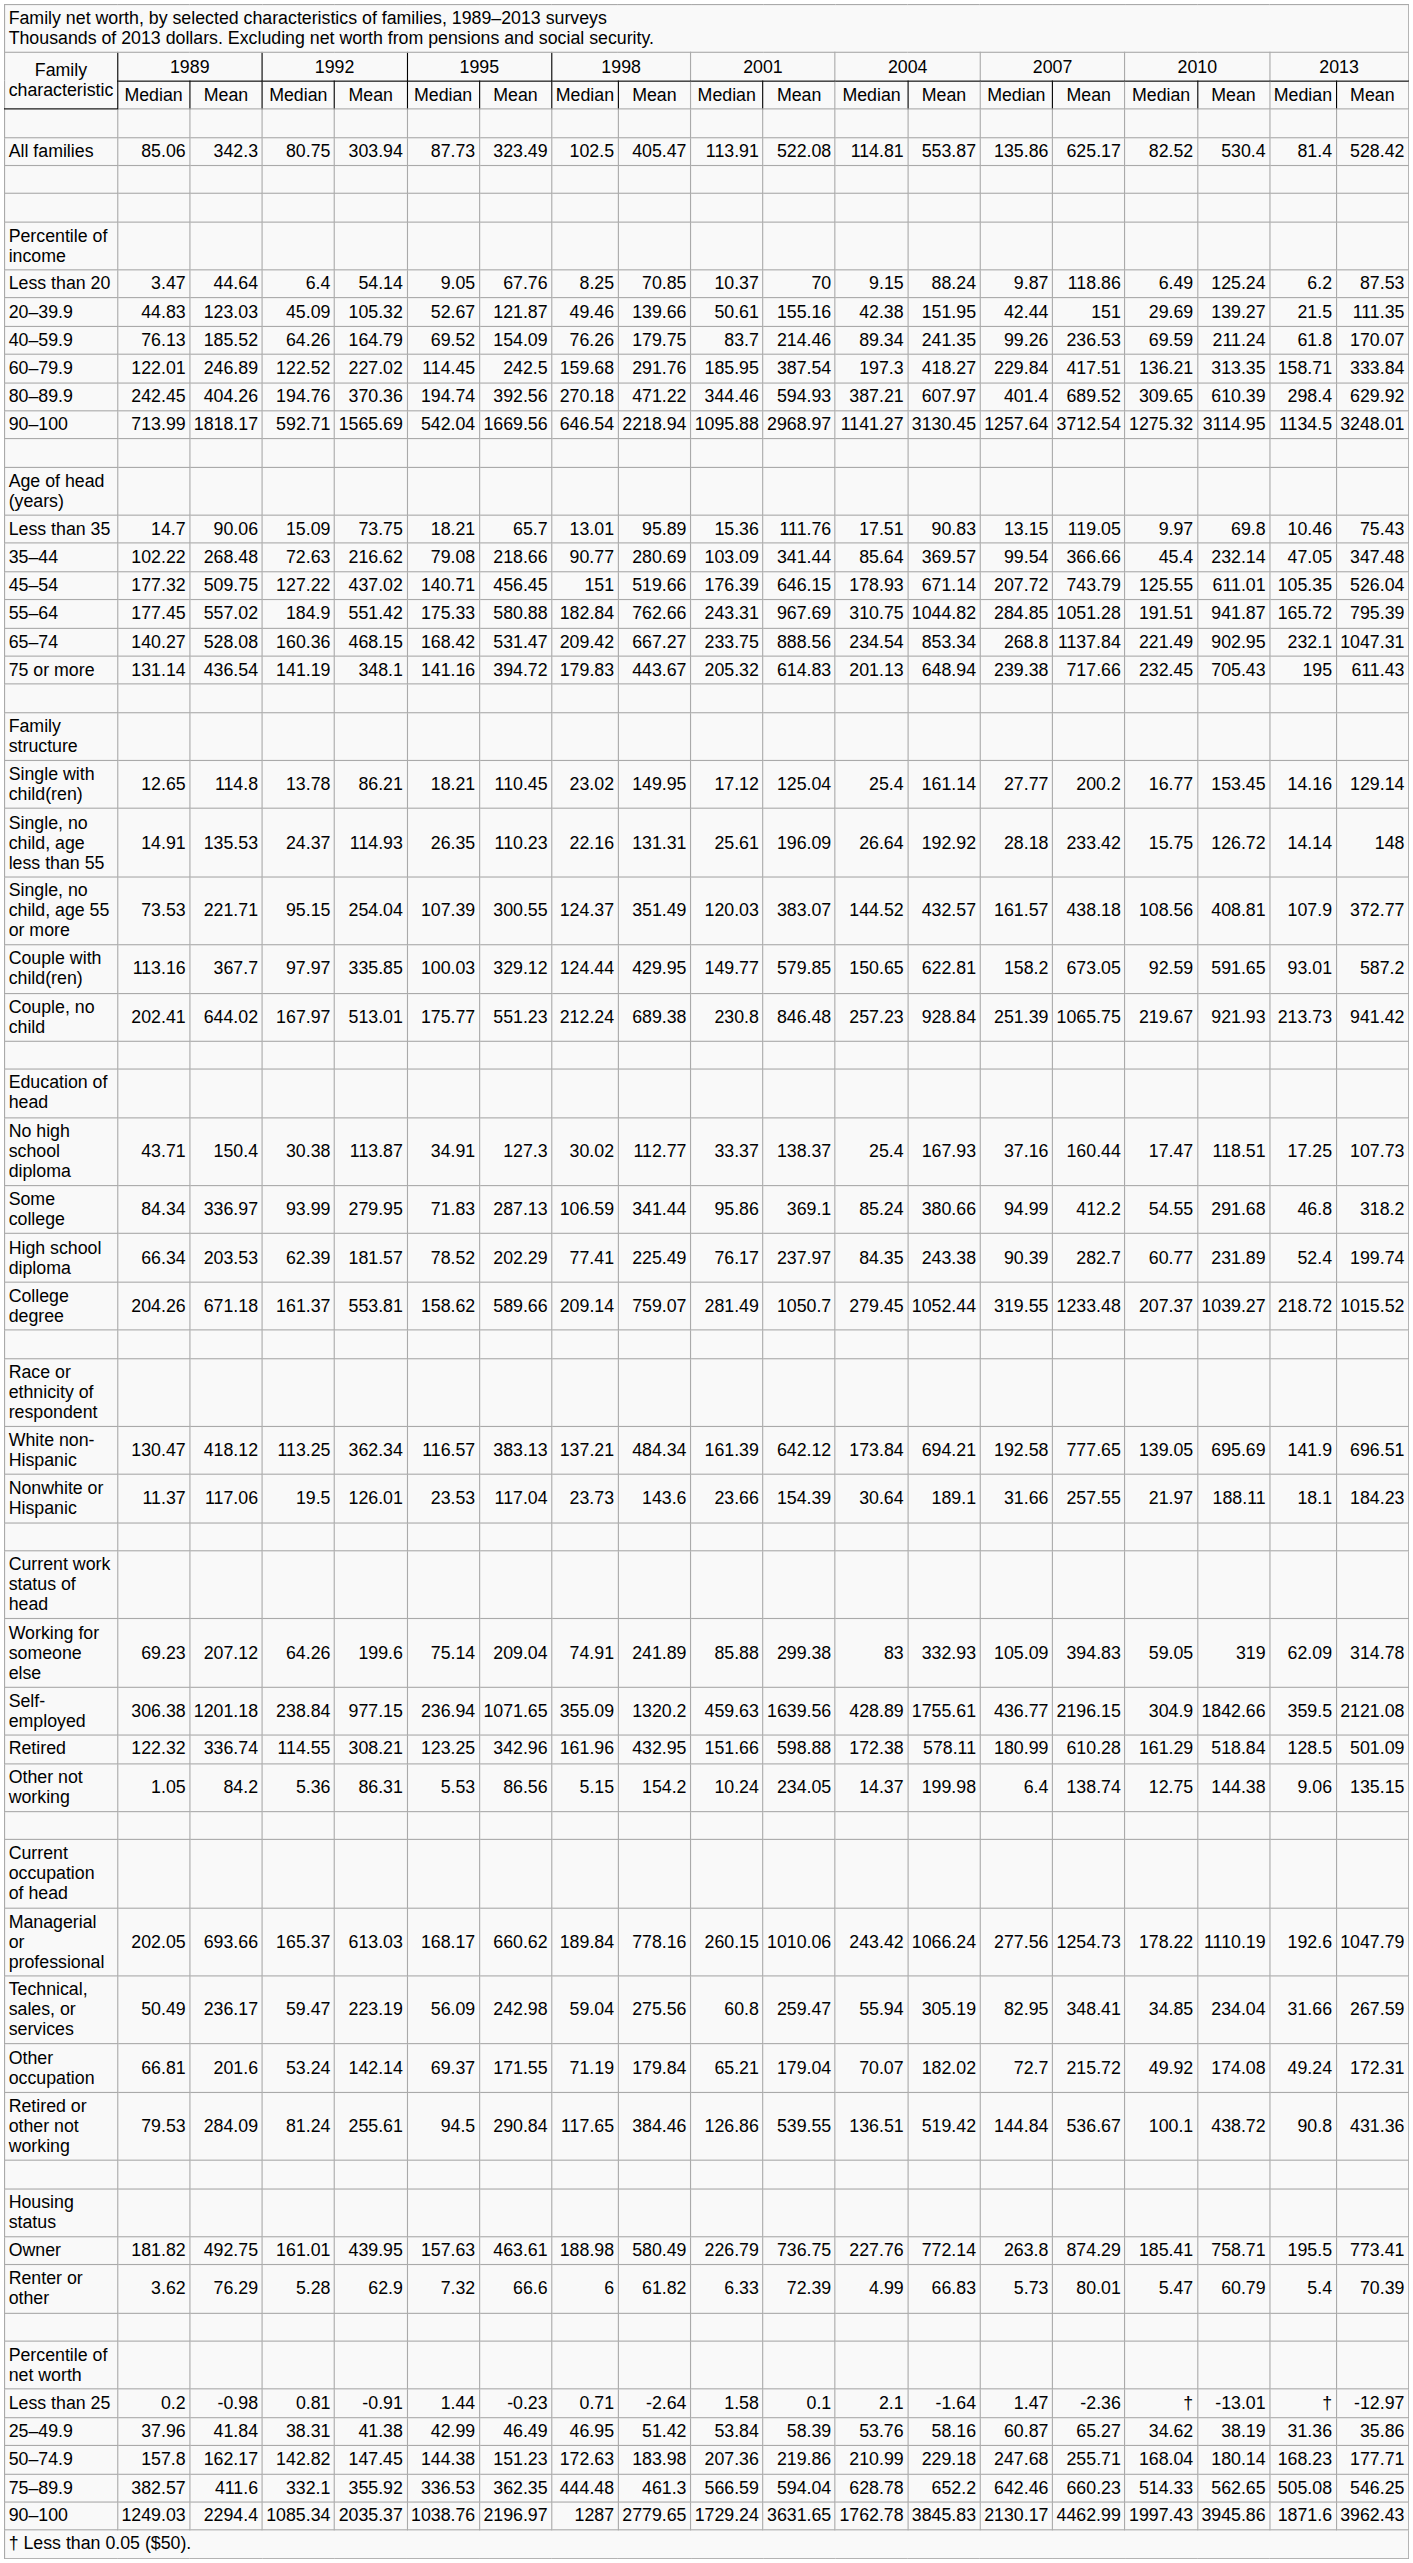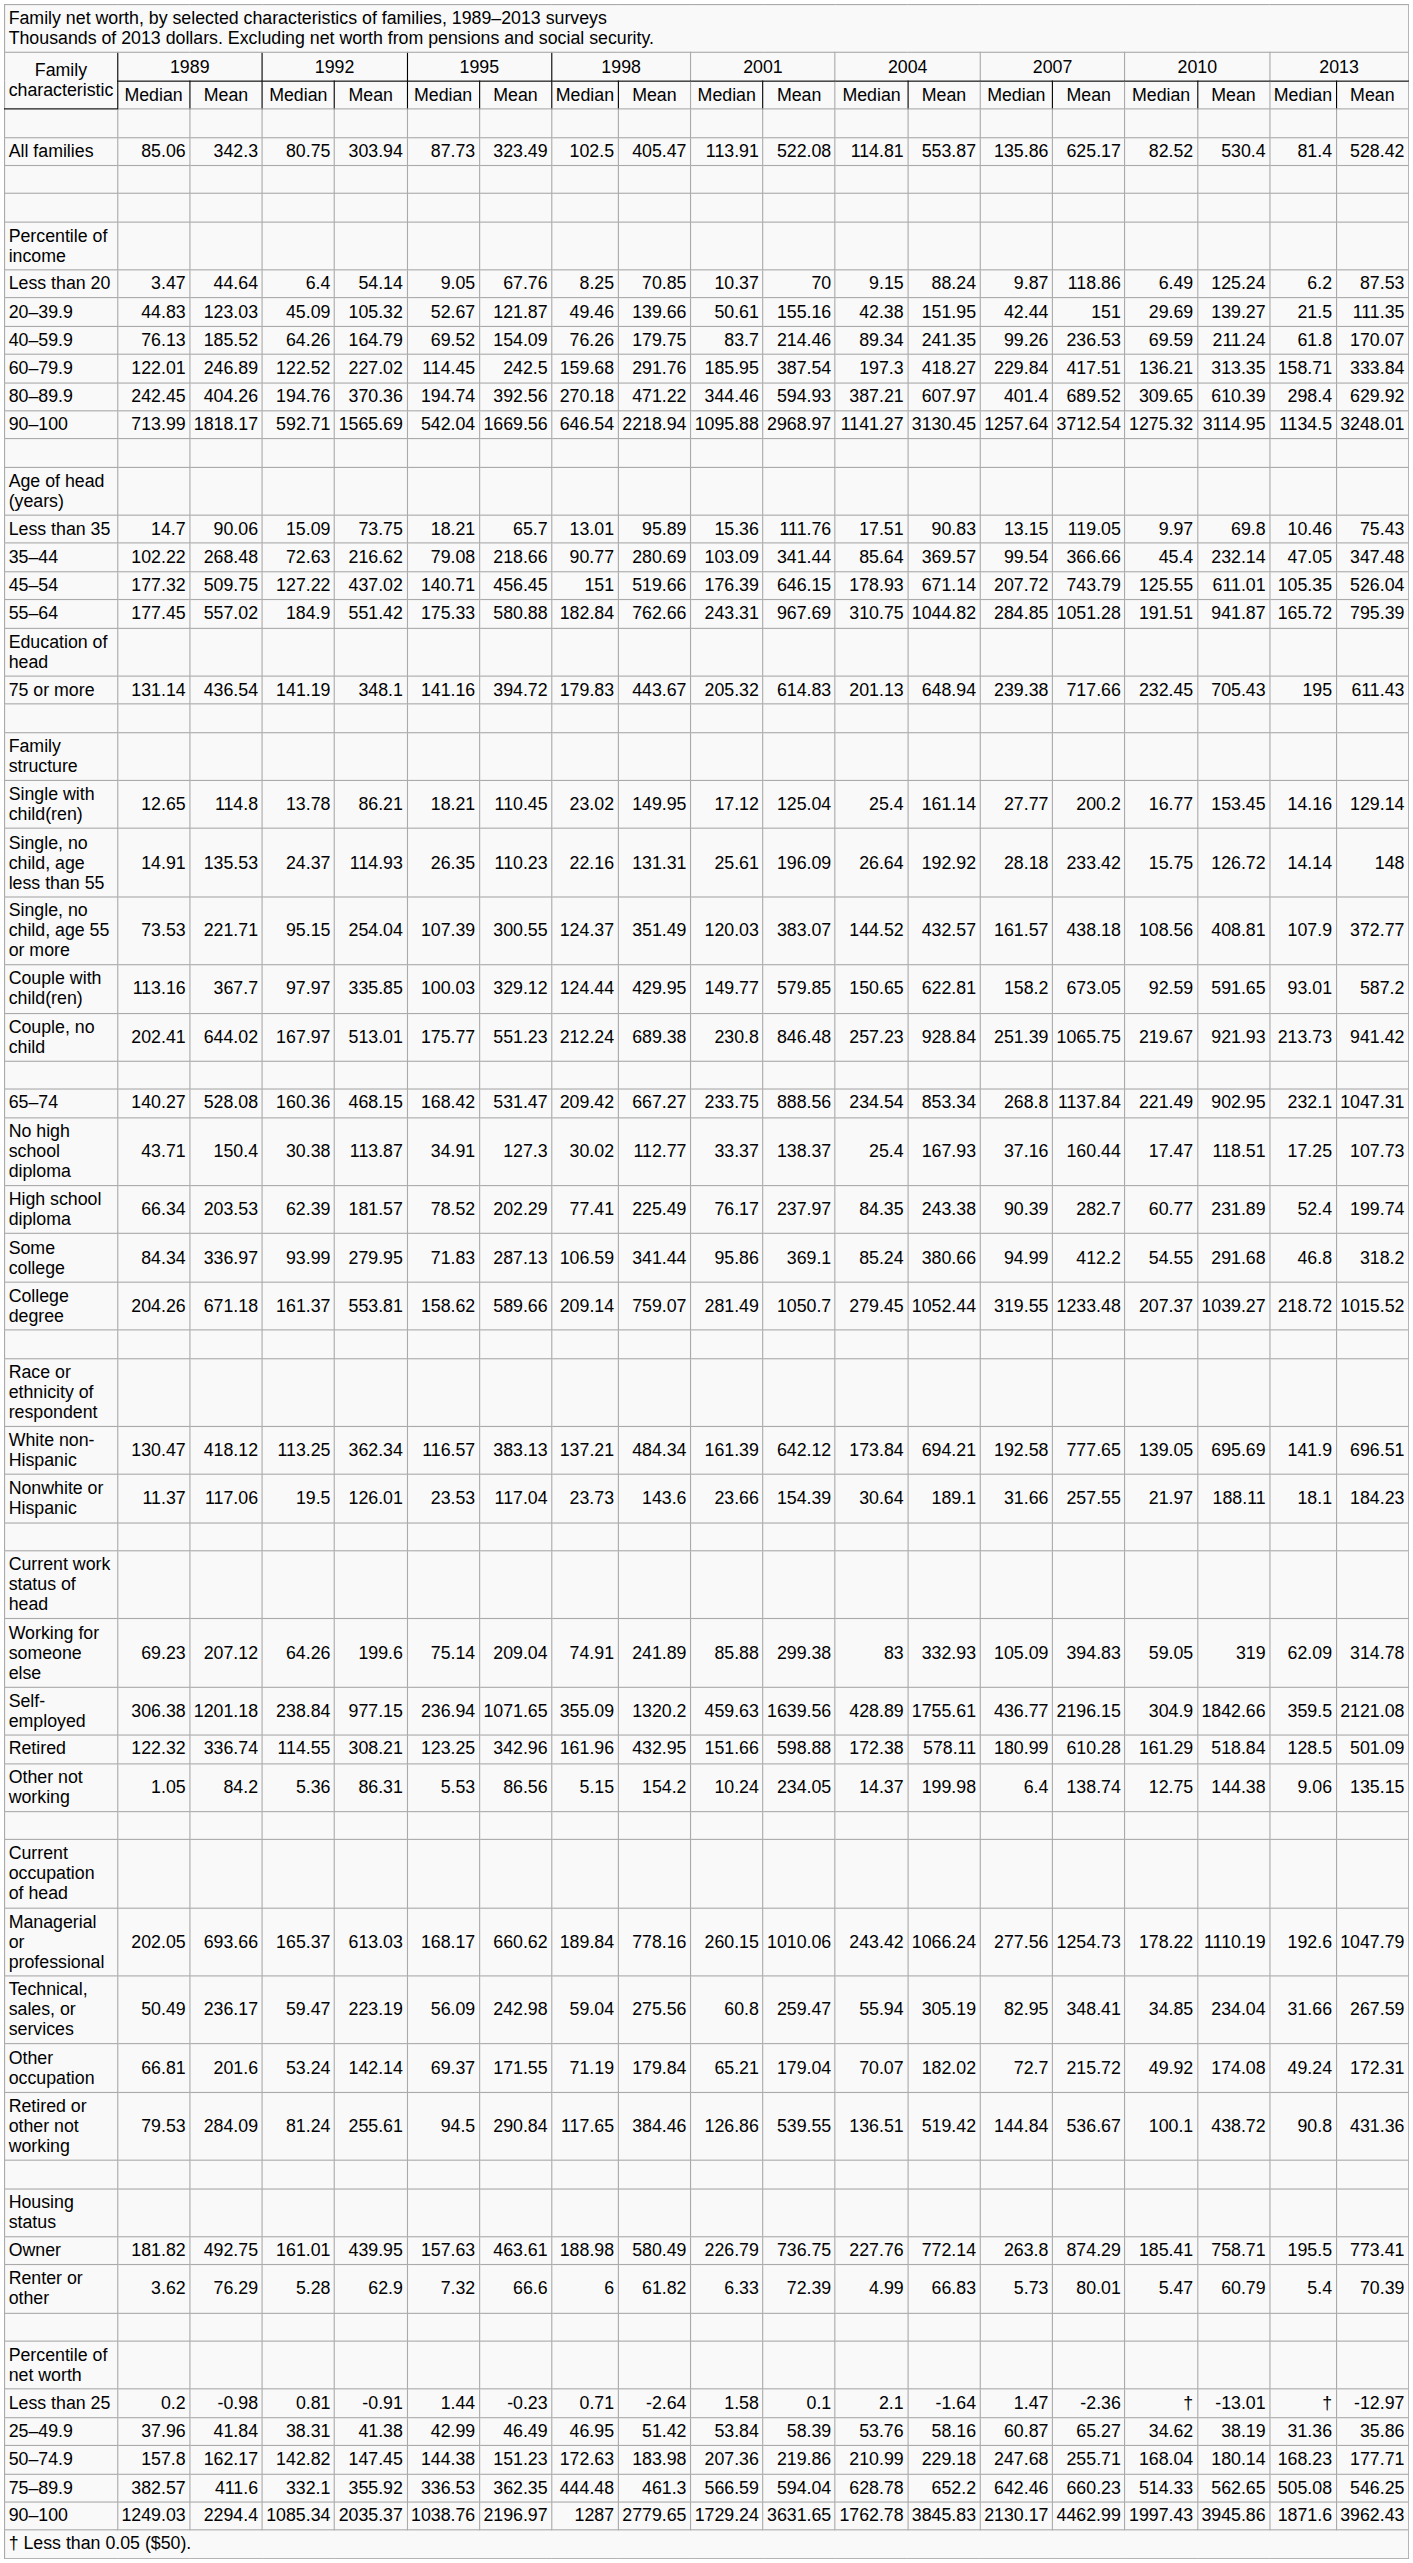rows swapped: 65–74 <-> Education of head
rows swapped: High school diploma <-> Some college
